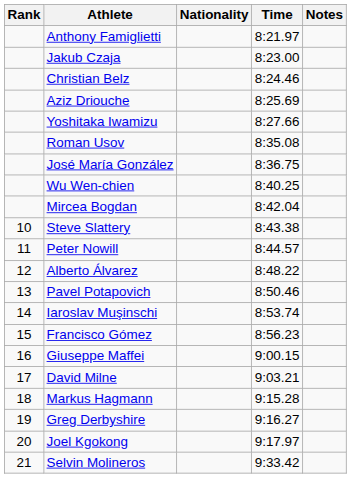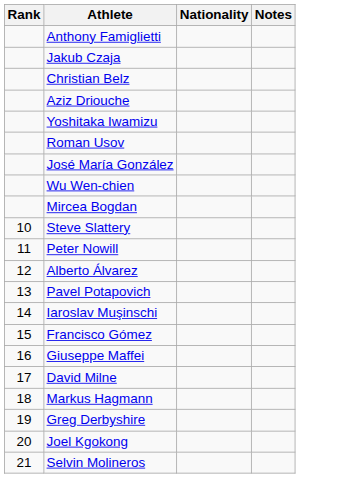- column: Time | 8:21.97 | 8:23.00 | 8:24.46 | 8:25.69 | 8:27.66 | 8:35.08 | 8:36.75 | 8:40.25 | 8:42.04 | 8:43.38 | 8:44.57 | 8:48.22 | 8:50.46 | 8:53.74 | 8:56.23 | 9:00.15 | 9:03.21 | 9:15.28 | 9:16.27 | 9:17.97 | 9:33.42
